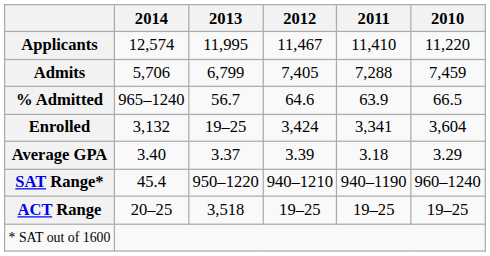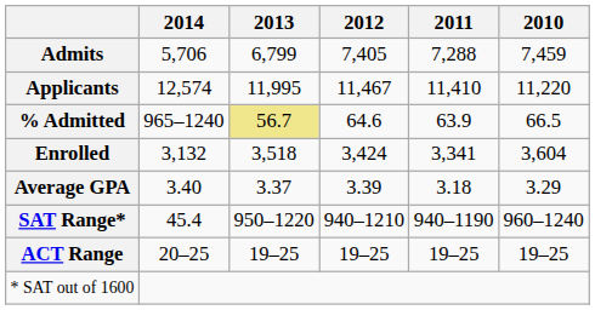rows swapped: Applicants <-> Admits
% Admitted | 2013: no background -> khaki background
Enrolled | 2013: 19–25 -> 3,518
ACT Range | 2013: 3,518 -> 19–25
